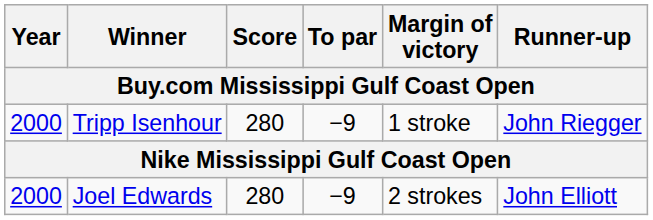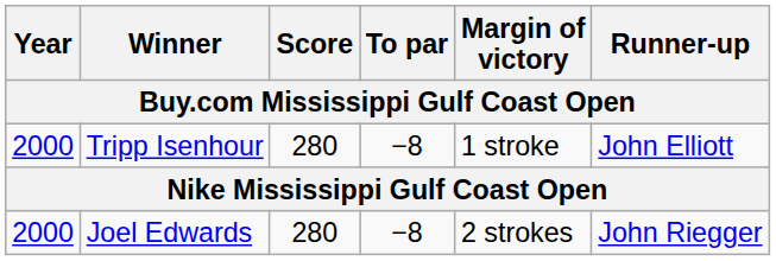Tripp Isenhour | To par: −9 -> −8
Tripp Isenhour | Runner-up: John Riegger -> John Elliott
Joel Edwards | To par: −9 -> −8
Joel Edwards | Runner-up: John Elliott -> John Riegger
